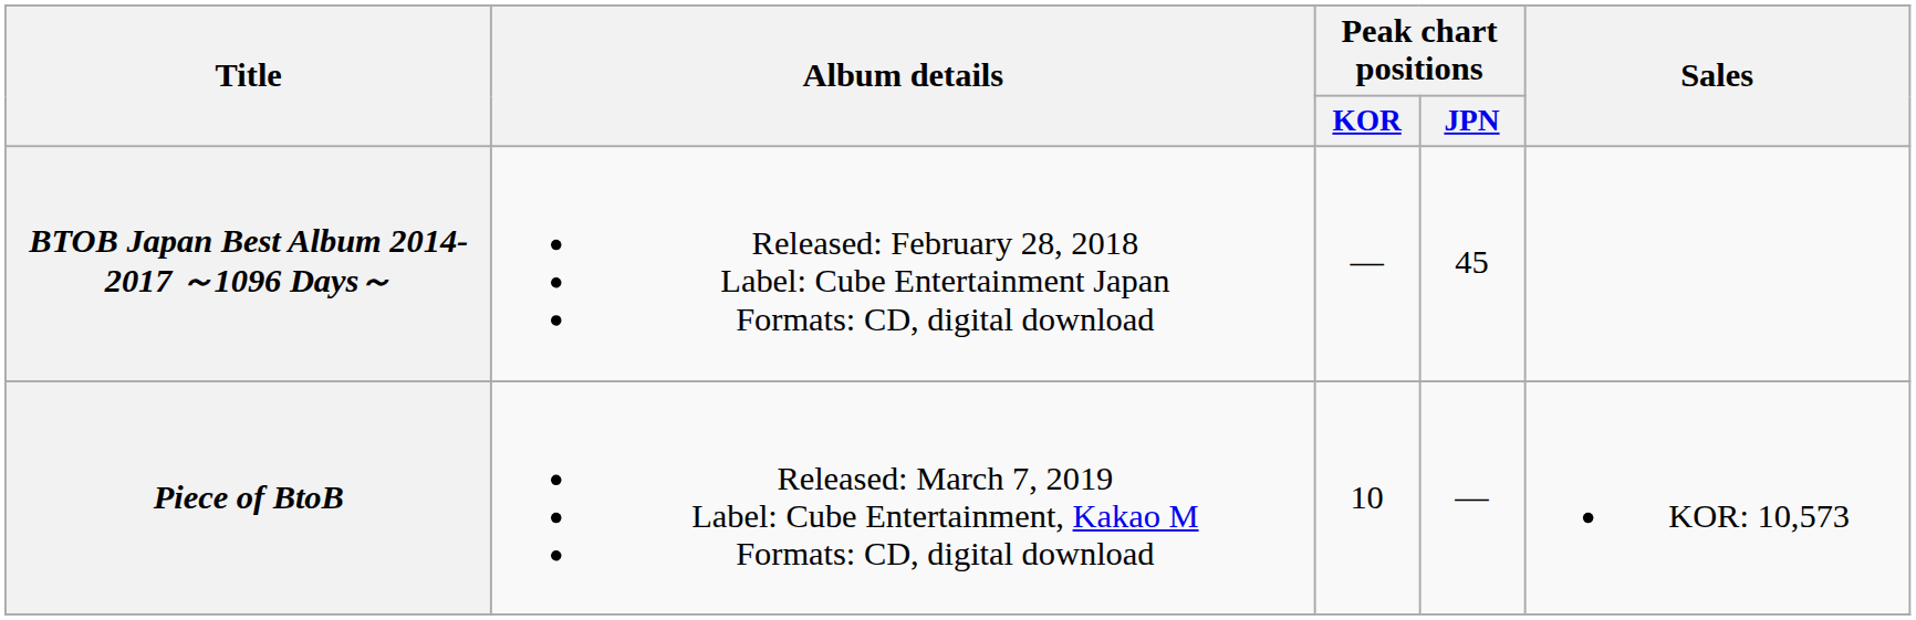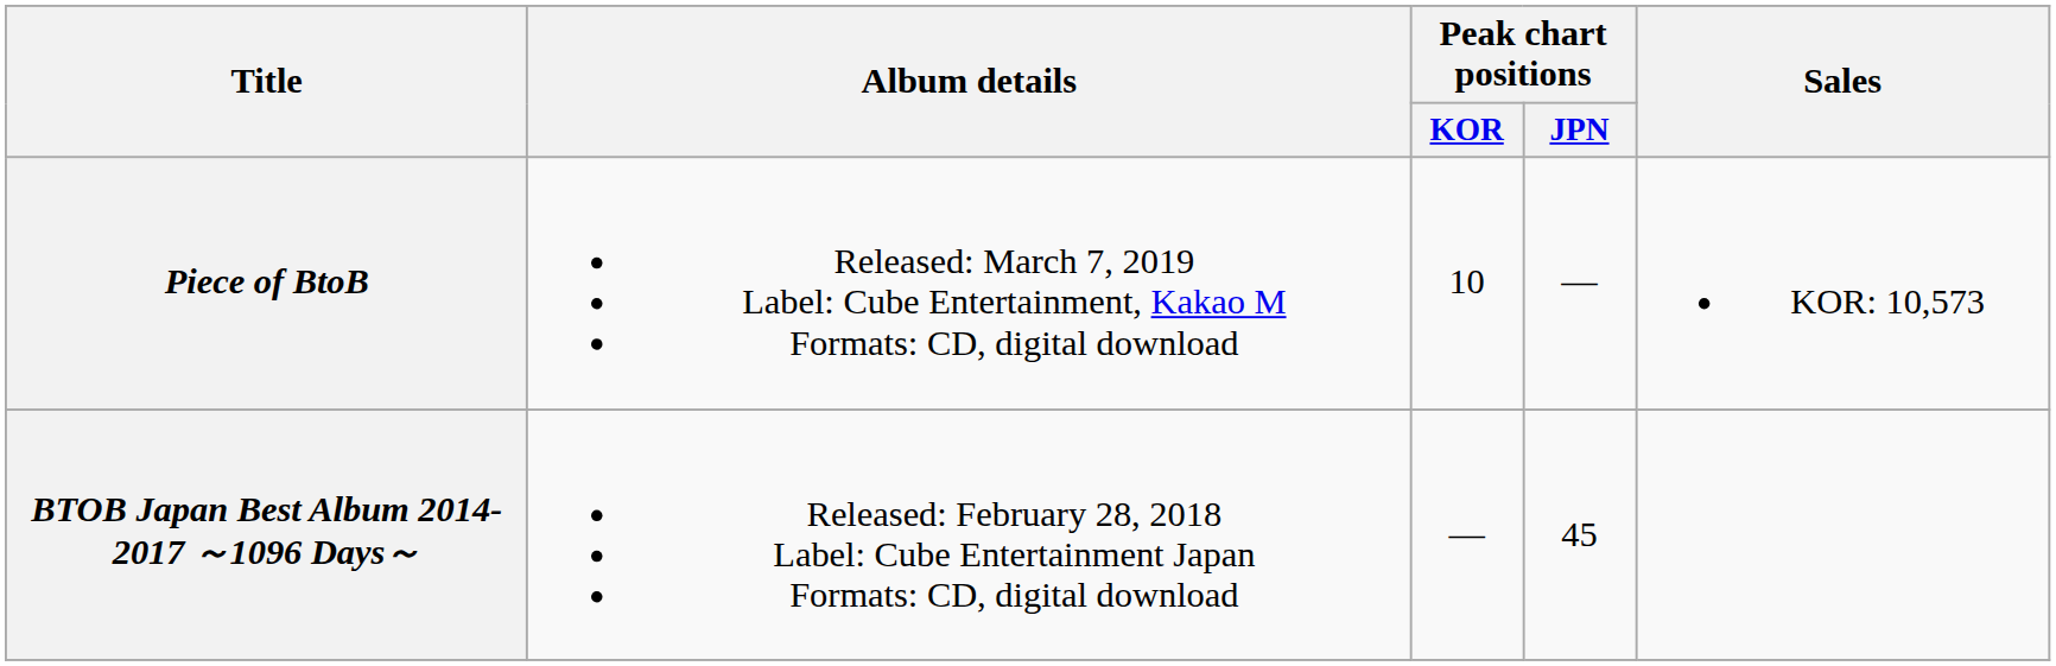rows swapped: BTOB Japan Best Album 2014-2017 ～1096 Days～ <-> Piece of BtoB
